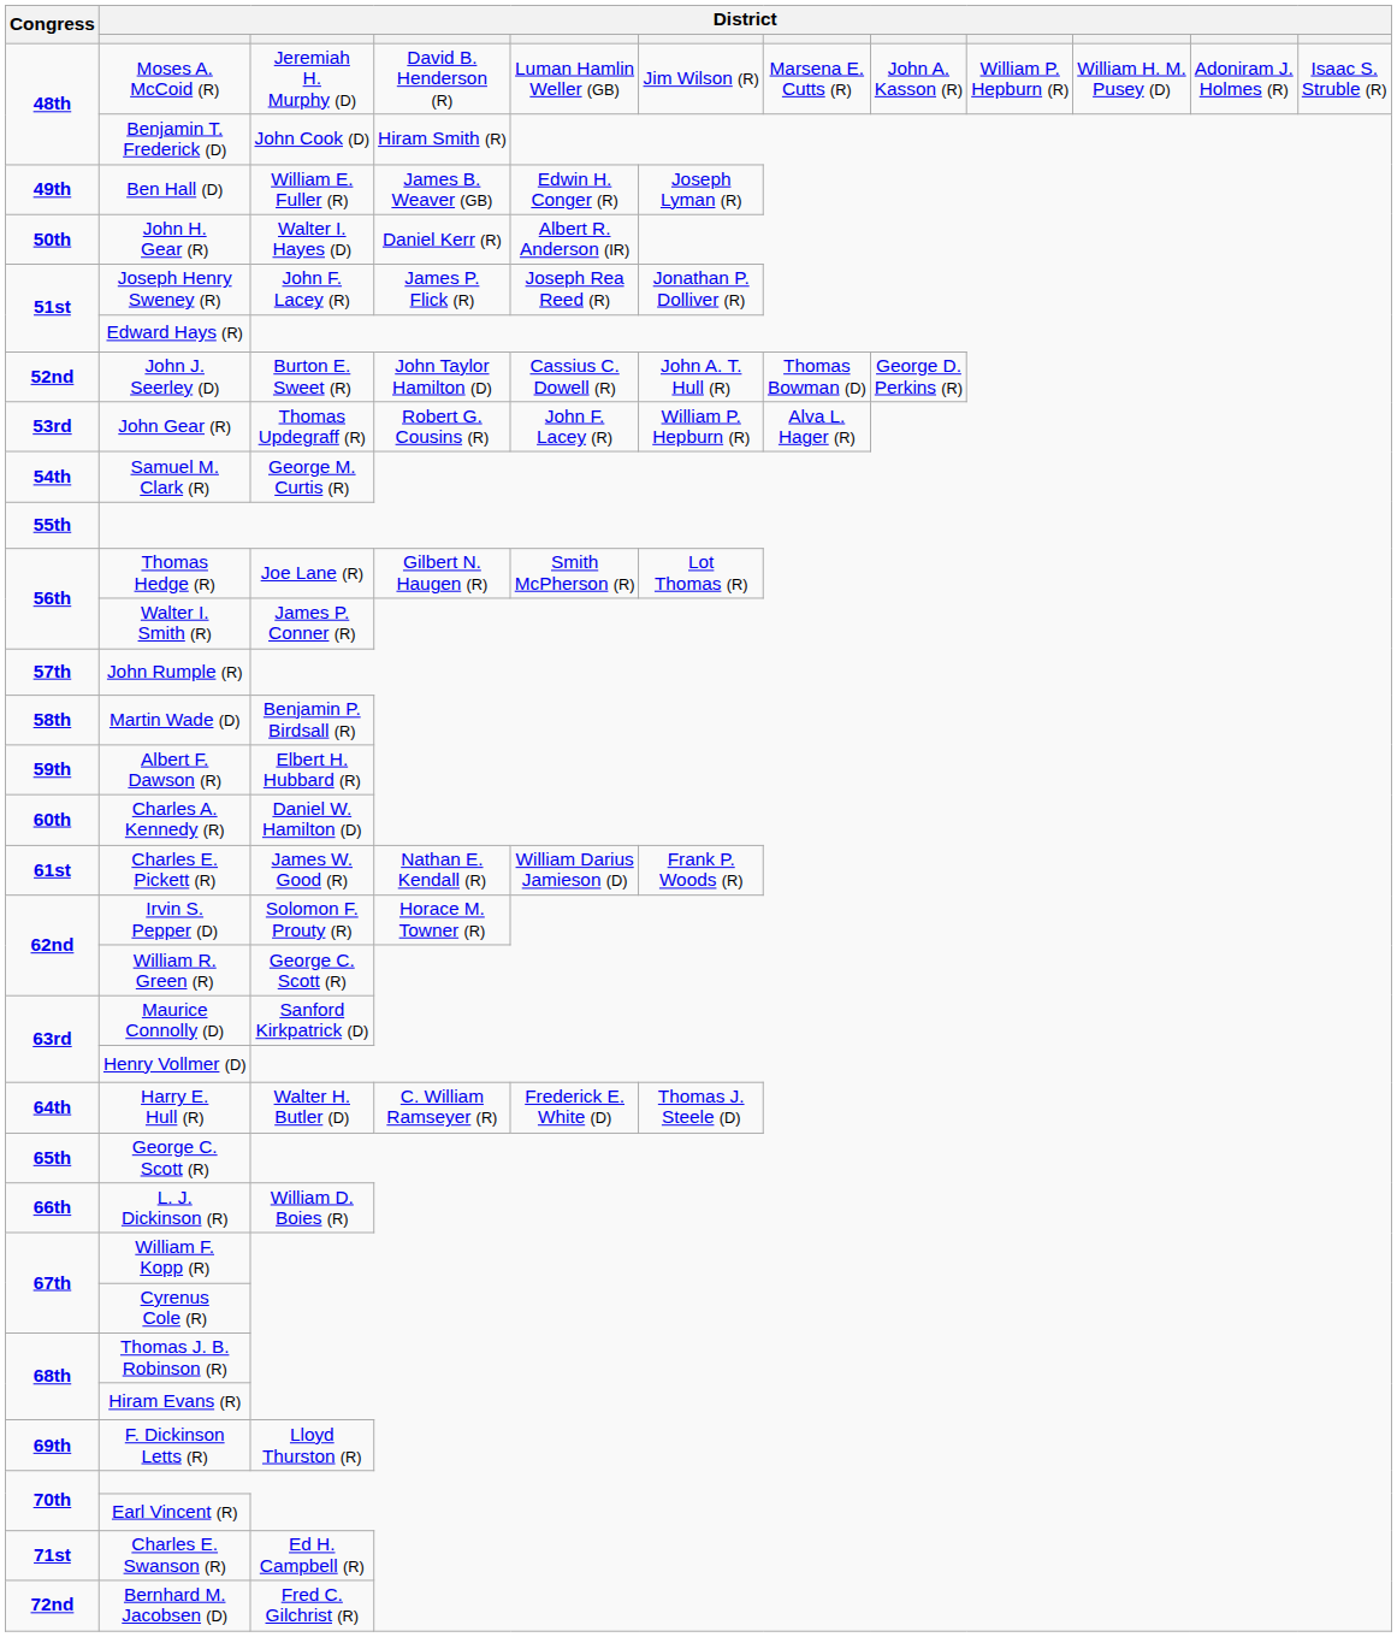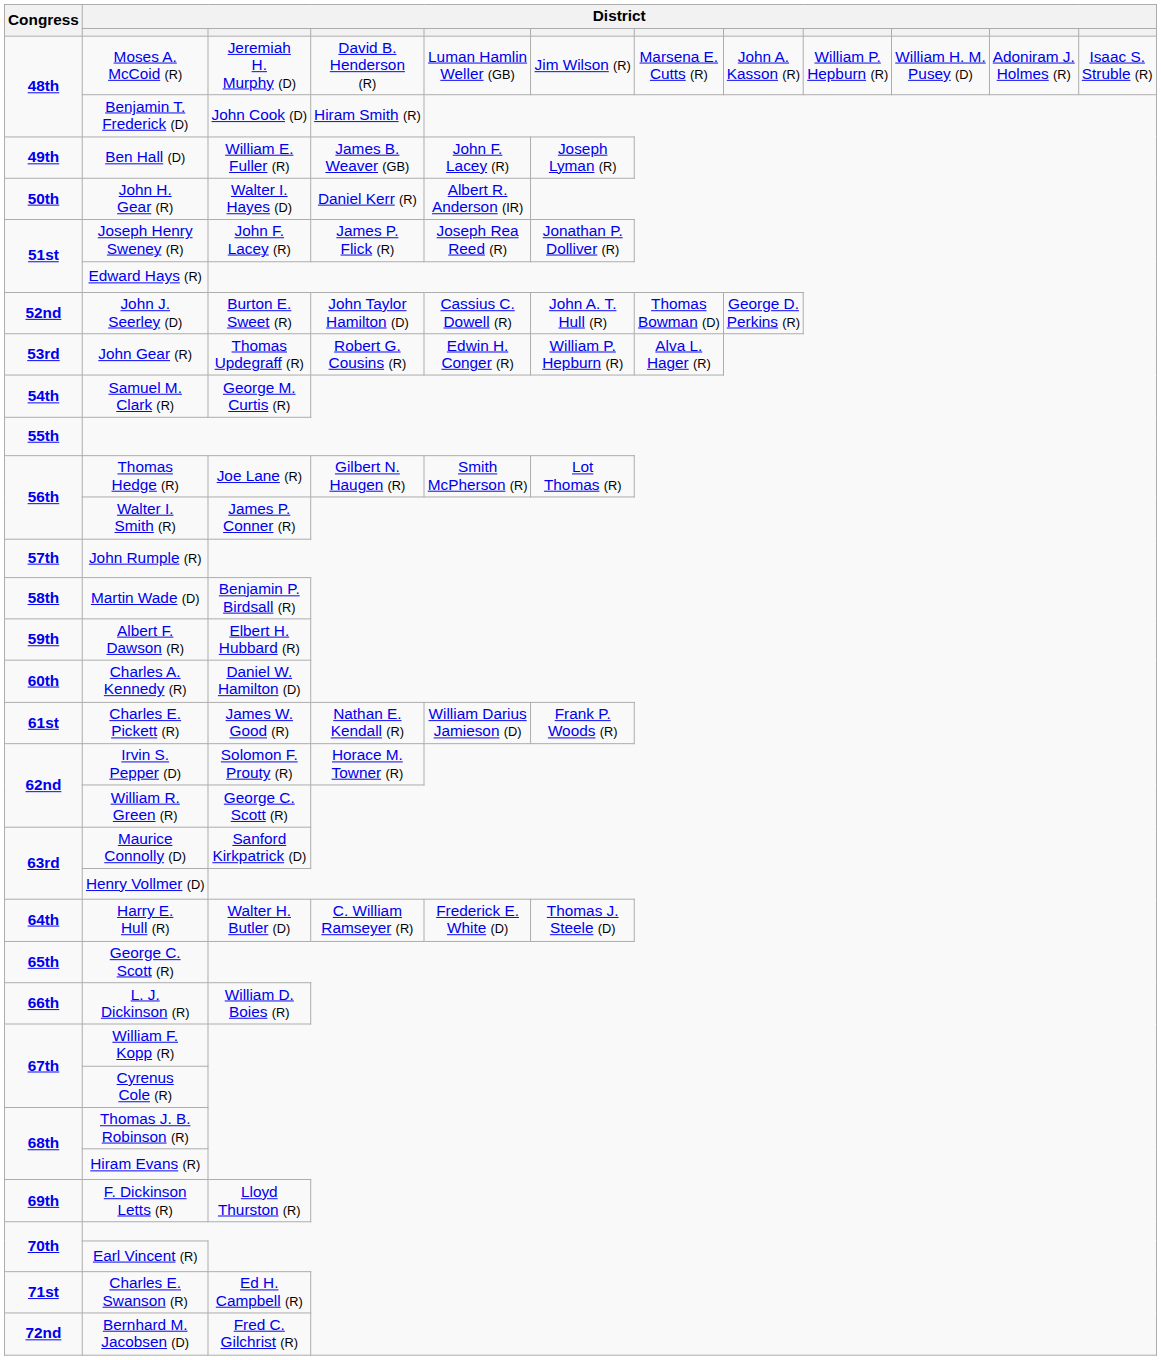Ben Hall (D) | column 5: Edwin H. Conger (R) -> John F. Lacey (R)
John Gear (R) | column 5: John F. Lacey (R) -> Edwin H. Conger (R)
